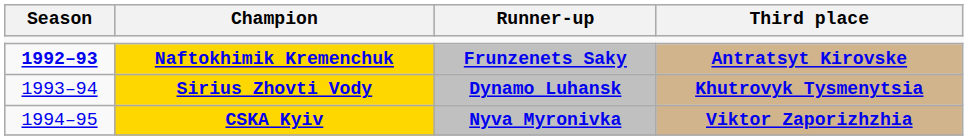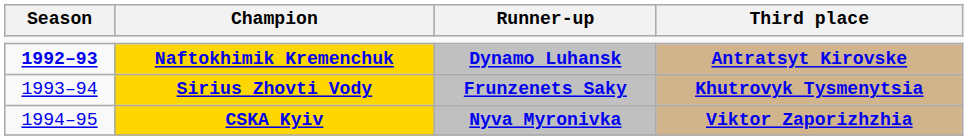Naftokhimik Kremenchuk | Runner-up: Frunzenets Saky -> Dynamo Luhansk
Sirius Zhovti Vody | Runner-up: Dynamo Luhansk -> Frunzenets Saky
